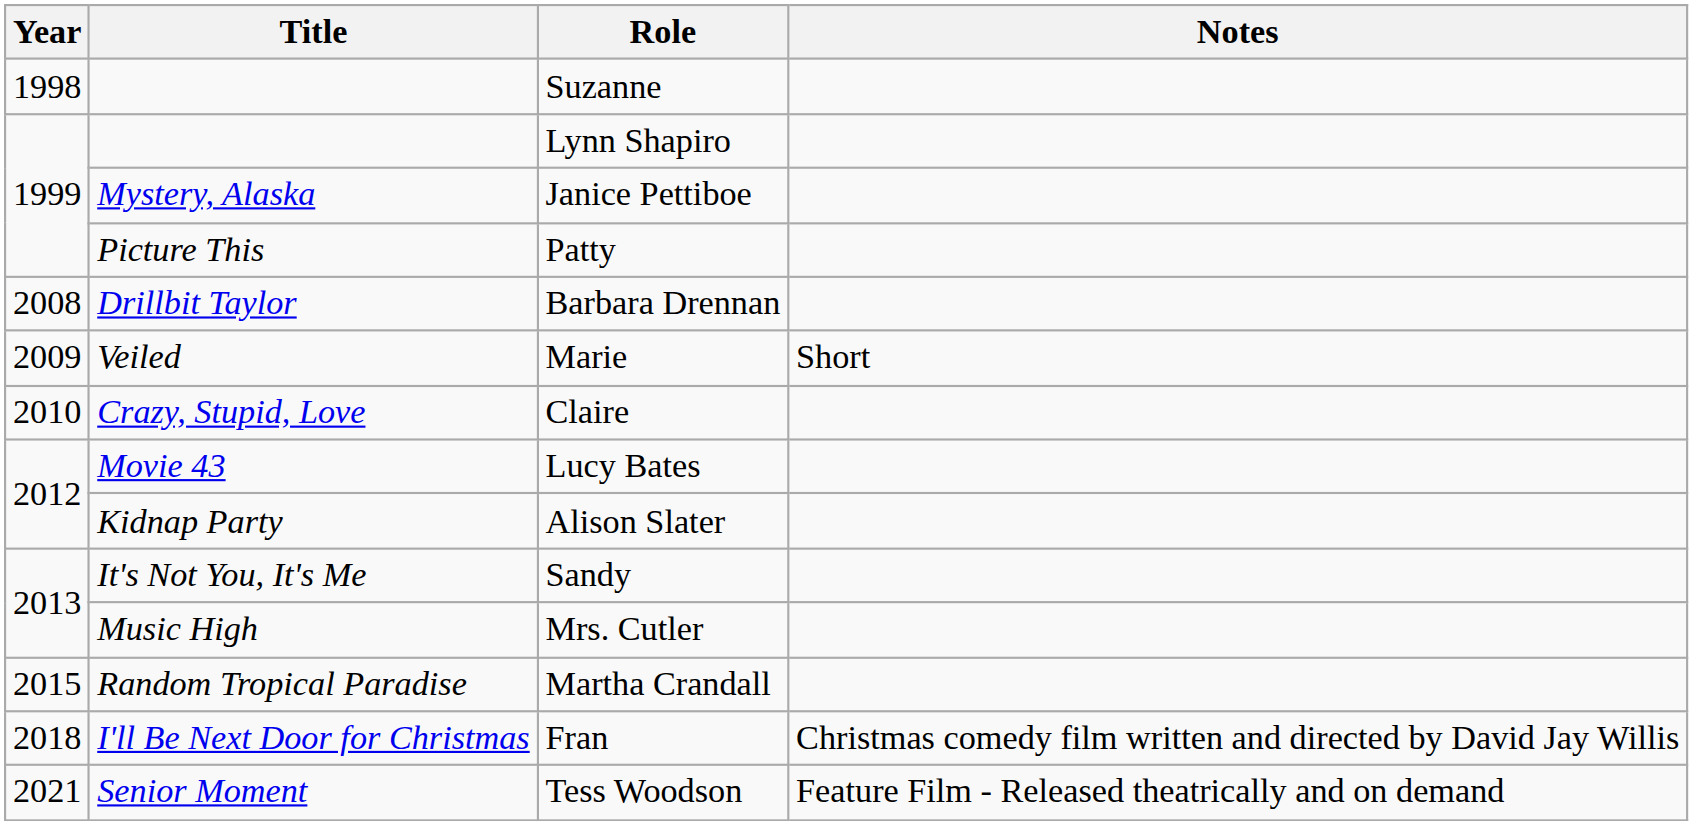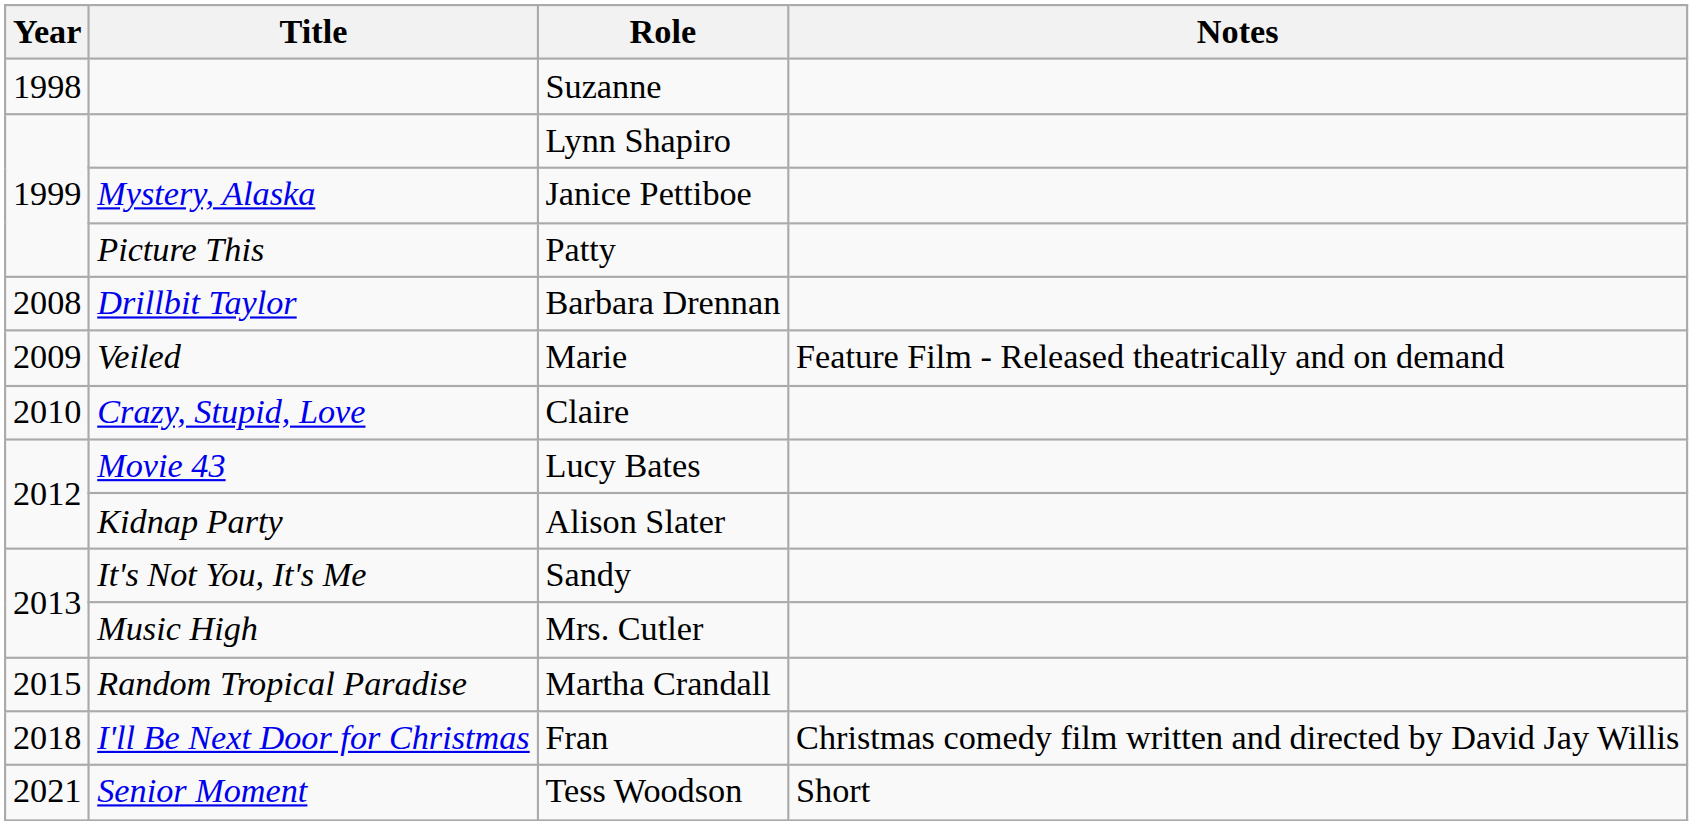Marie | Notes: Short -> Feature Film - Released theatrically and on demand
Tess Woodson | Notes: Feature Film - Released theatrically and on demand -> Short
